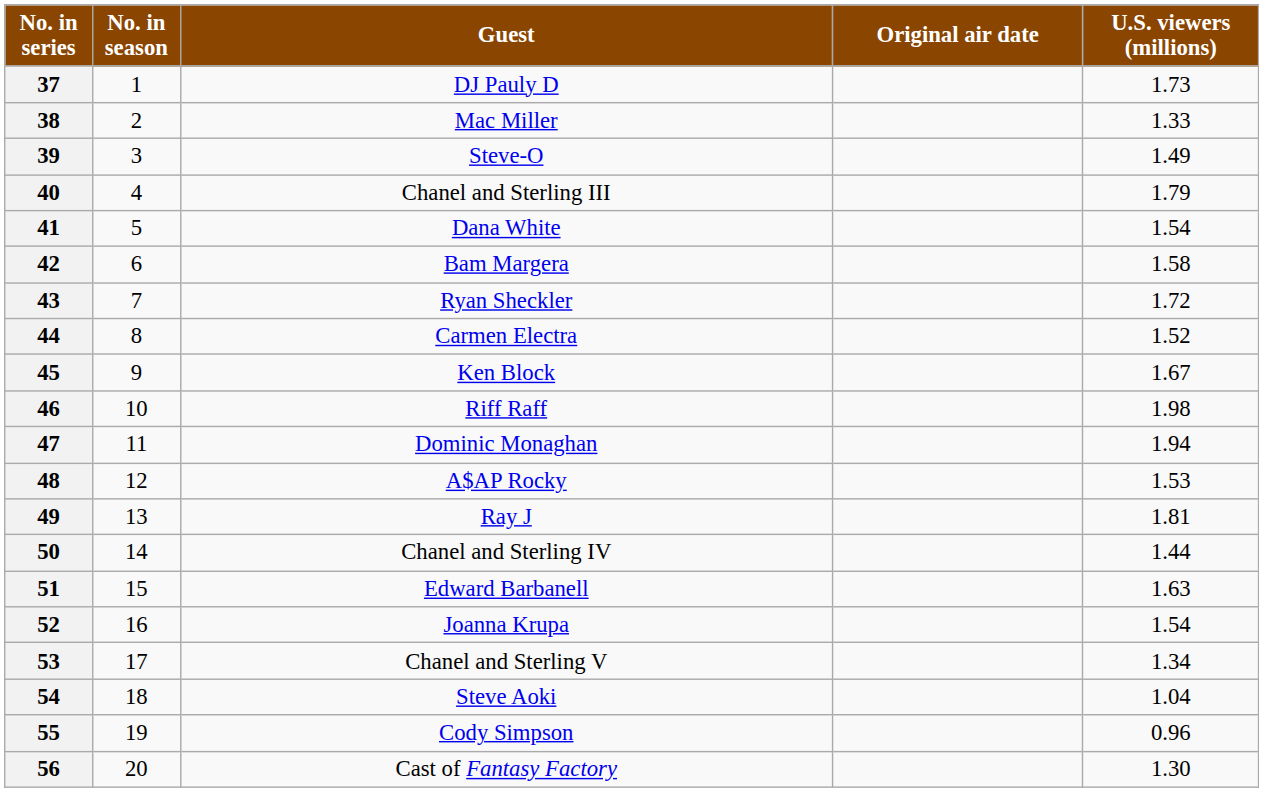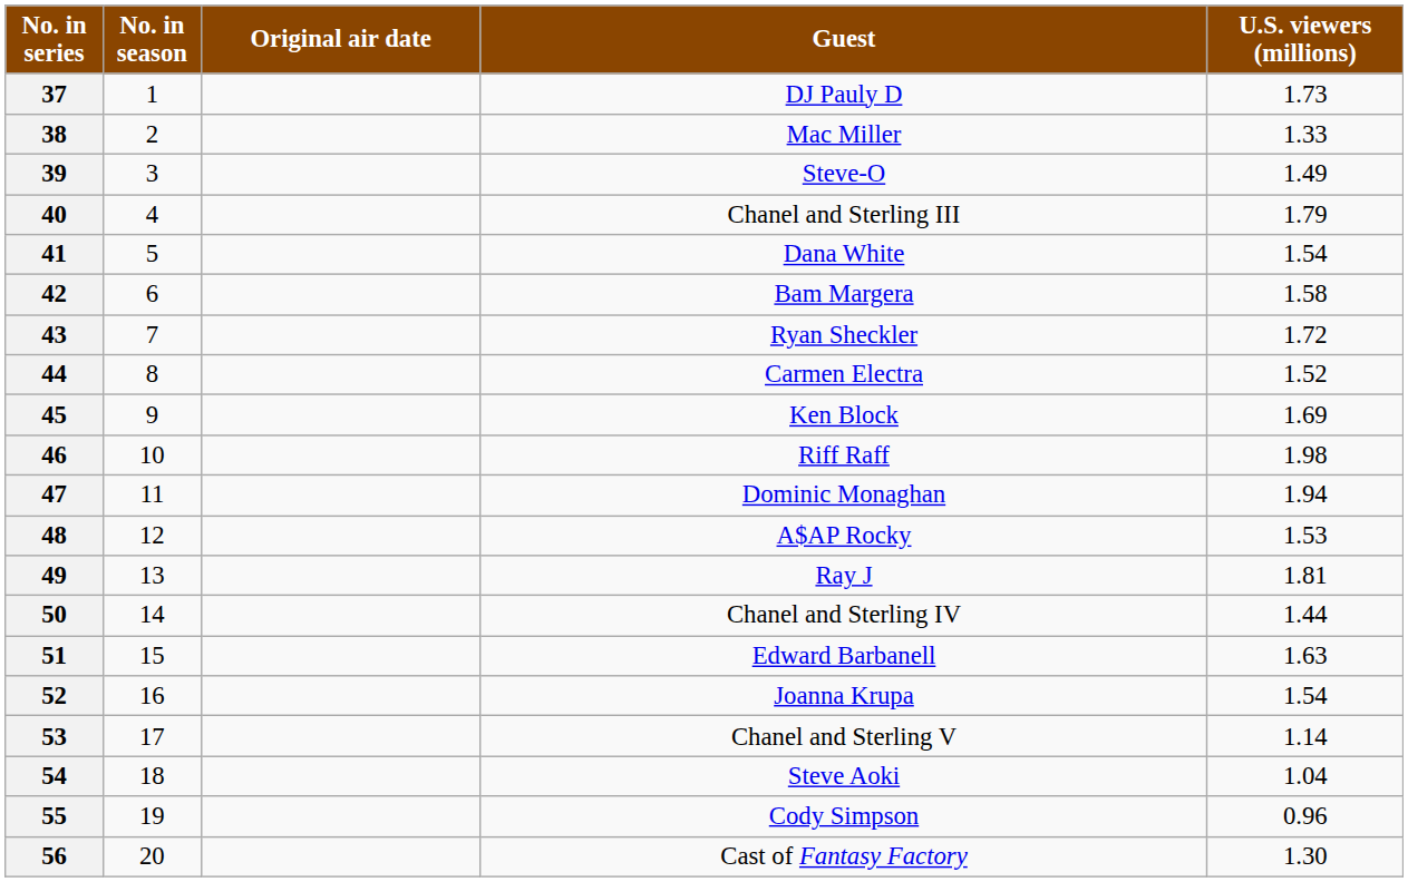columns swapped: Guest <-> Original air date
45 | U.S. viewers (millions): 1.67 -> 1.69
53 | U.S. viewers (millions): 1.34 -> 1.14
